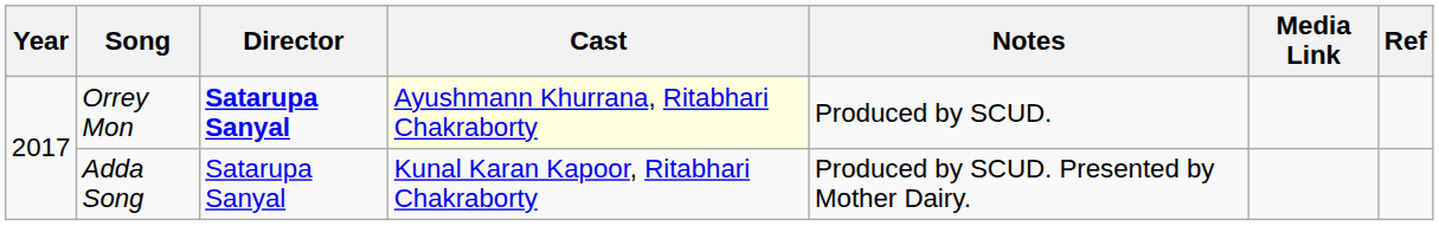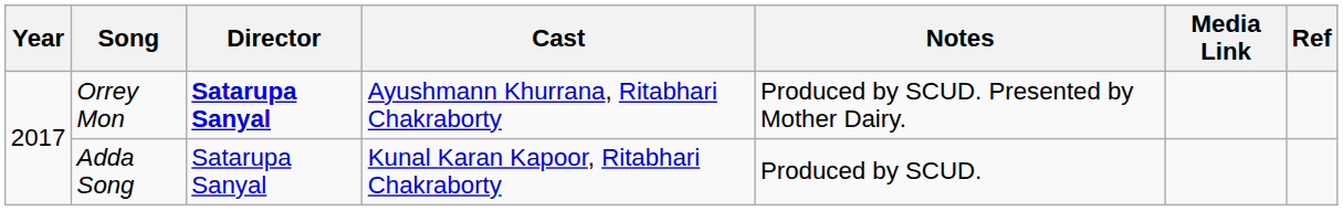Orrey Mon | Cast: lightyellow background -> no background
Orrey Mon | Notes: Produced by SCUD. -> Produced by SCUD. Presented by Mother Dairy.
Adda Song | Notes: Produced by SCUD. Presented by Mother Dairy. -> Produced by SCUD.
